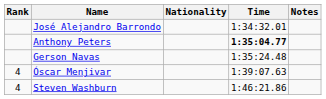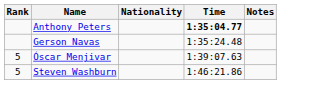- row: José Alejandro Barrondo | 1:34:32.01
Óscar Menjivar | Rank: 4 -> 5
Steven Washburn | Rank: 4 -> 5
